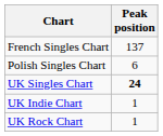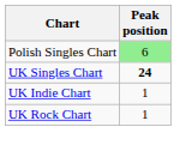- row: French Singles Chart | 137
Polish Singles Chart | Peak position: no background -> lightgreen background
